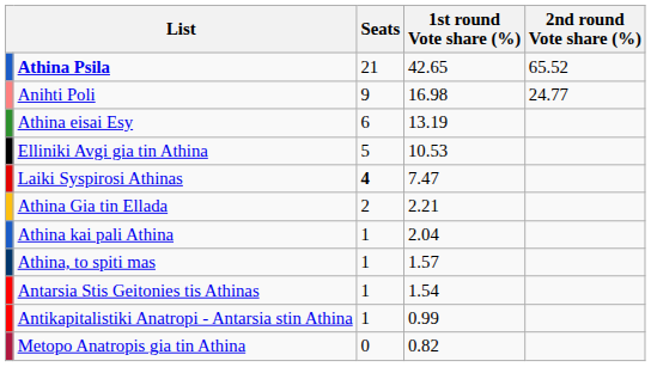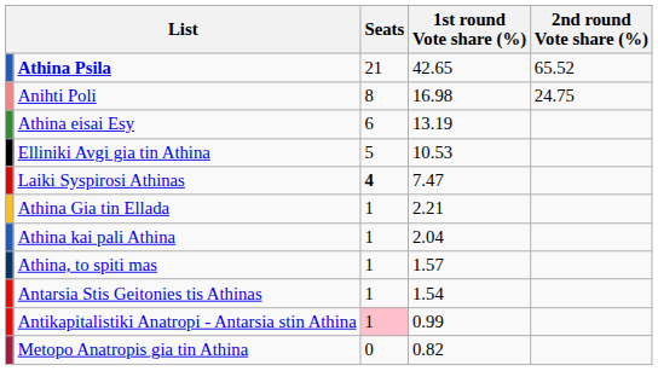Anihti Poli | Seats: 9 -> 8
Anihti Poli | 2nd round Vote share (%): 24.77 -> 24.75
Athina Gia tin Ellada | Seats: 2 -> 1
Antikapitalistiki Anatropi - Antarsia stin Athina | Seats: no background -> pink background
